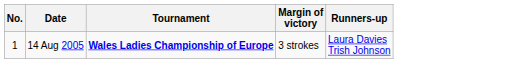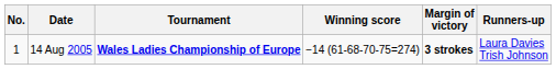+ column: Winning score | −14 (61-68-70-75=274)
14 Aug 2005 | Margin of victory: normal -> bold
